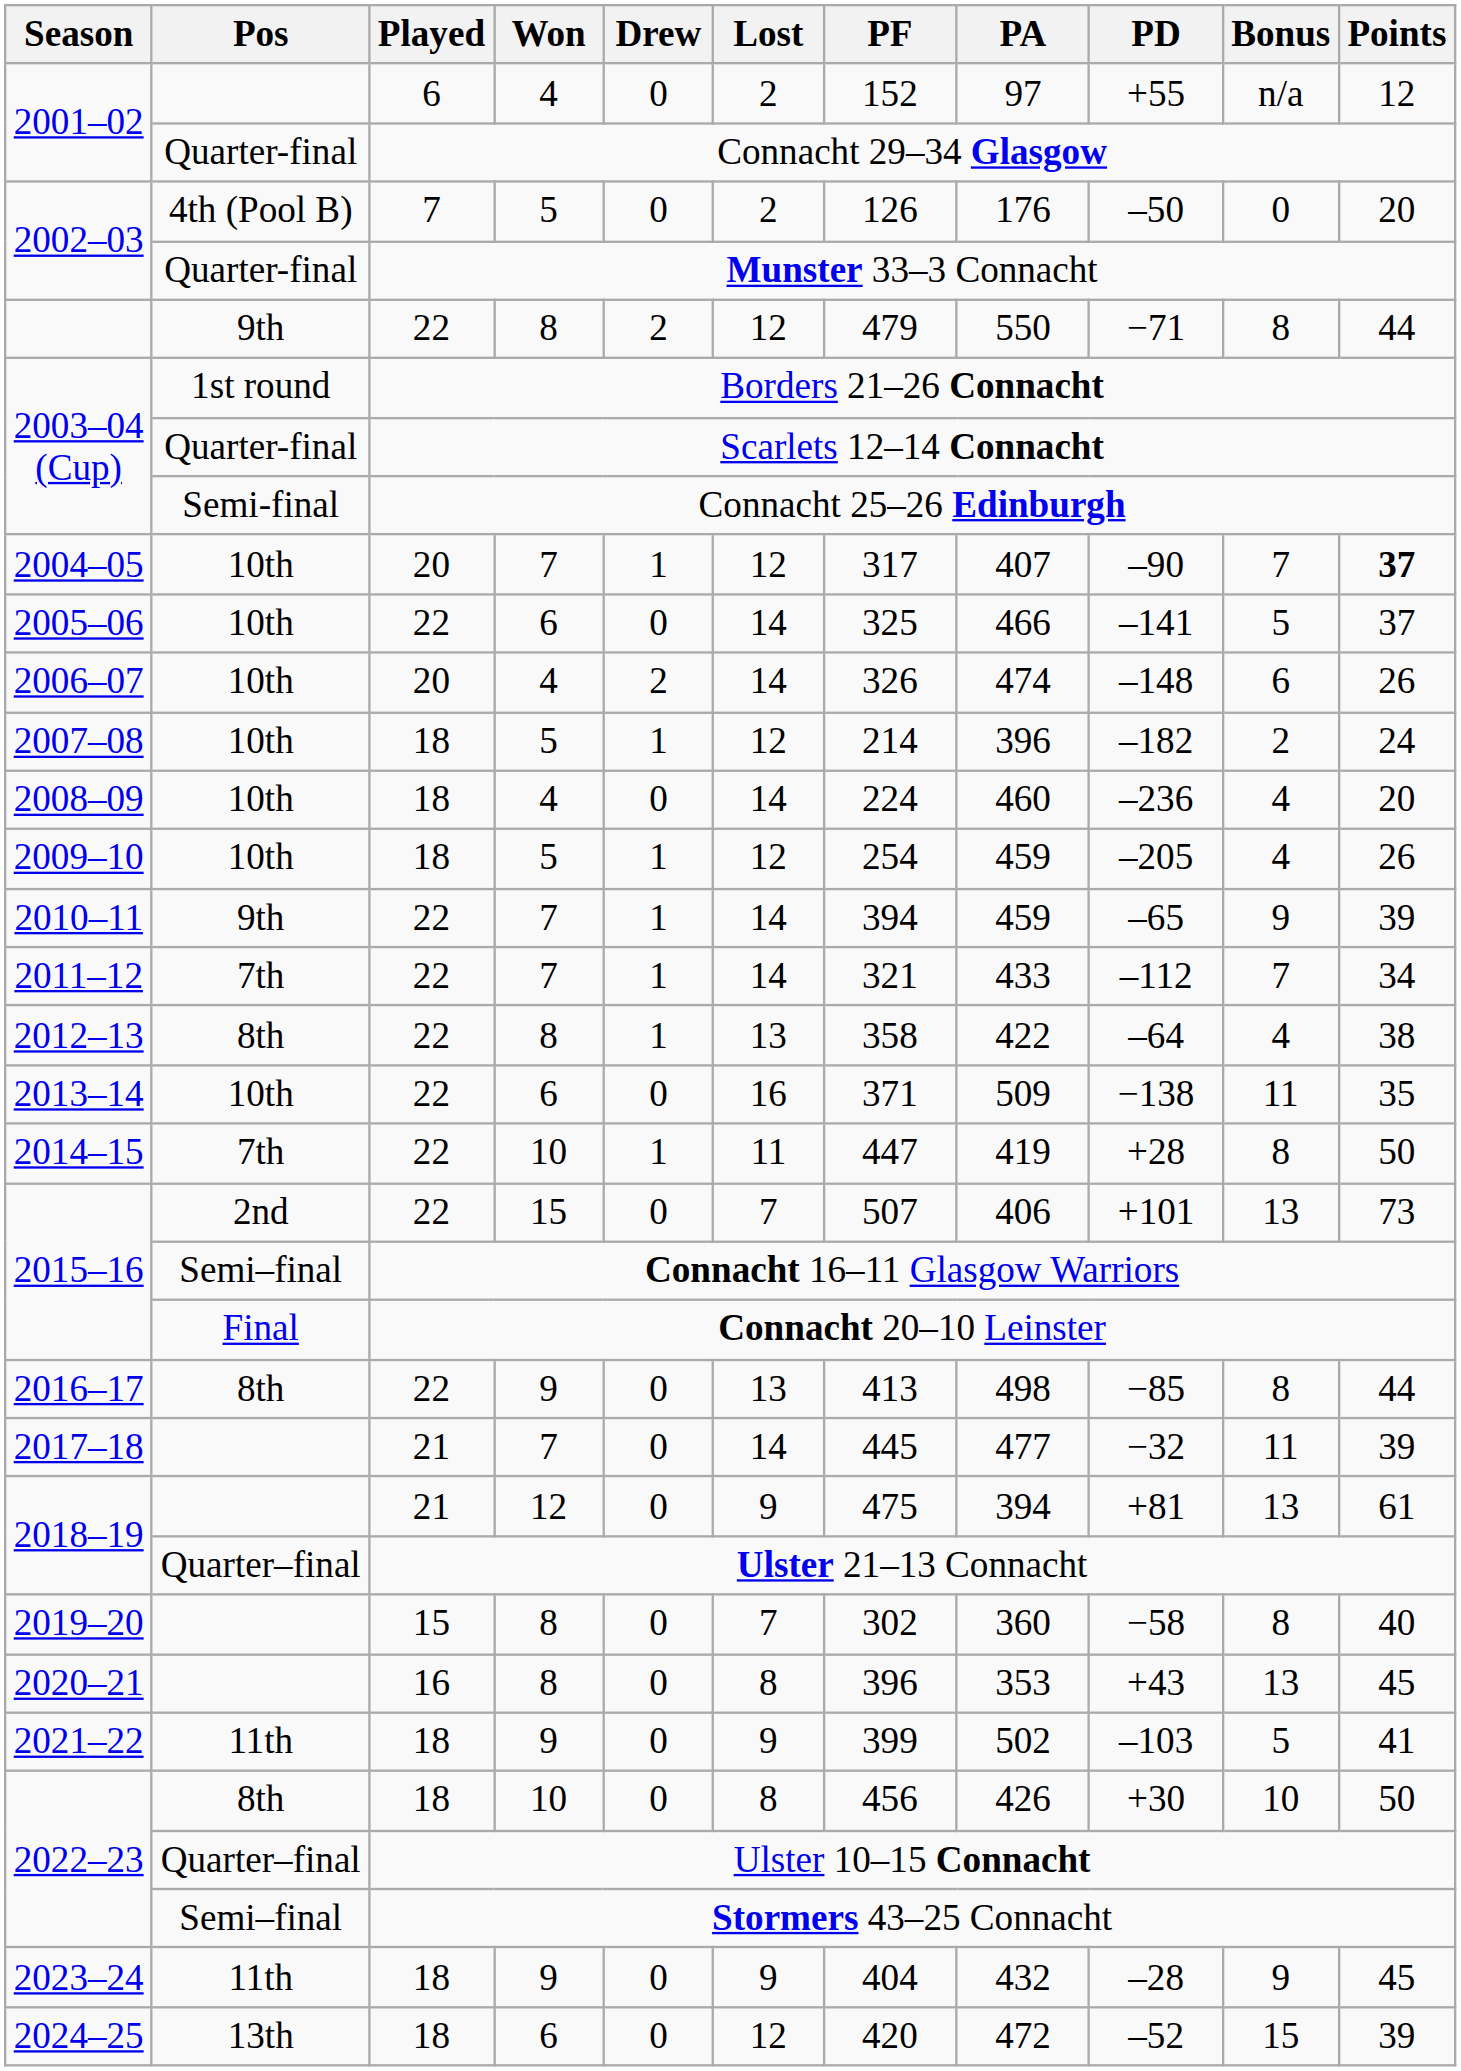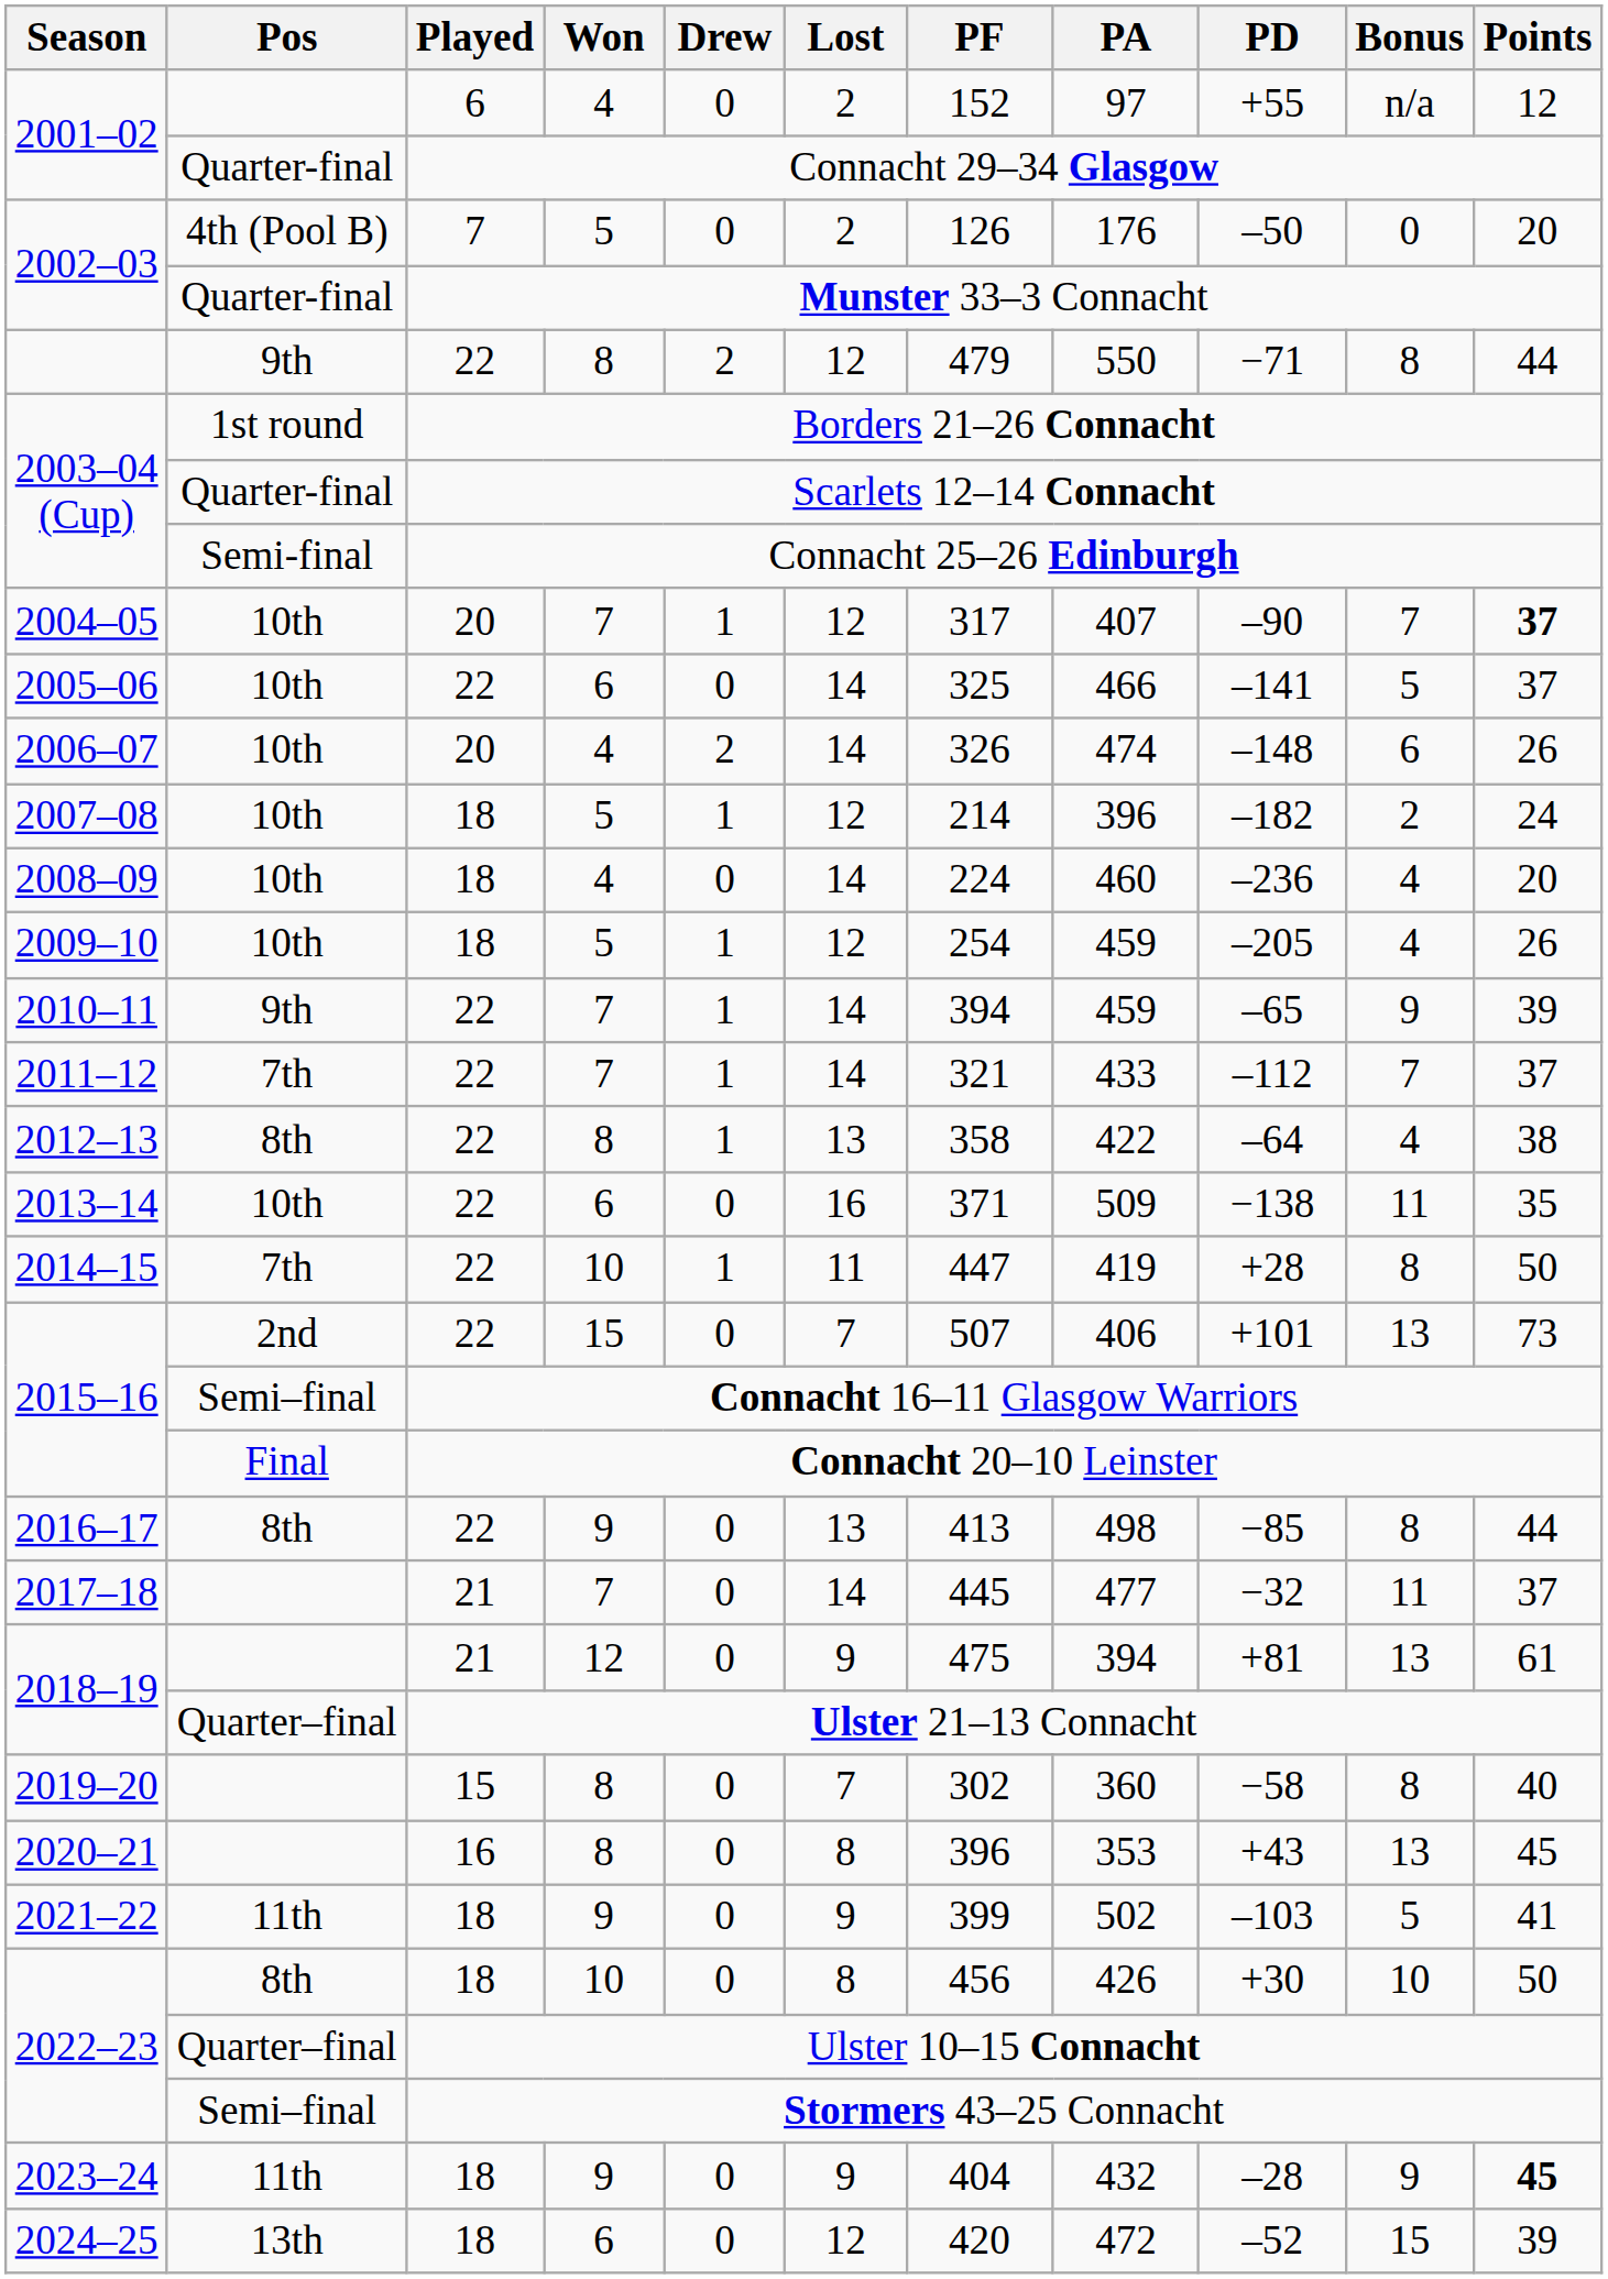2011–12 | Points: 34 -> 37
2017–18 | Points: 39 -> 37
2023–24 | Points: normal -> bold
